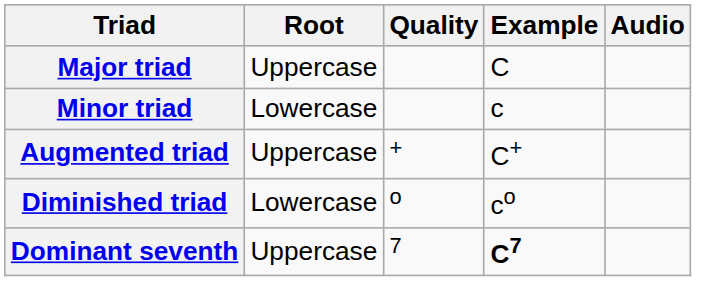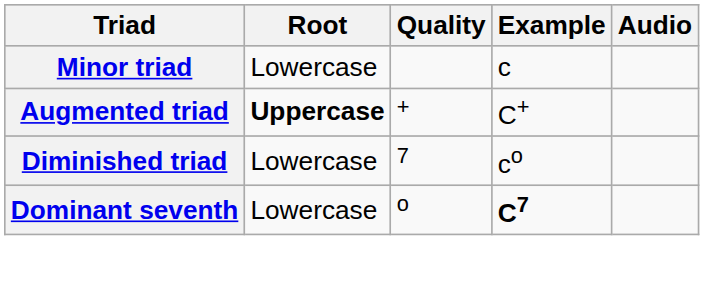- row: Major triad | Uppercase | C
Augmented triad | Root: normal -> bold
Diminished triad | Quality: o -> 7
Dominant seventh | Root: Uppercase -> Lowercase
Dominant seventh | Quality: 7 -> o
